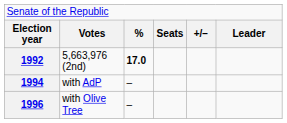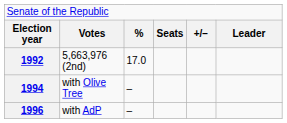1992 | column 3: bold -> normal
1994 | column 2: with AdP -> with Olive Tree
1996 | column 2: with Olive Tree -> with AdP
